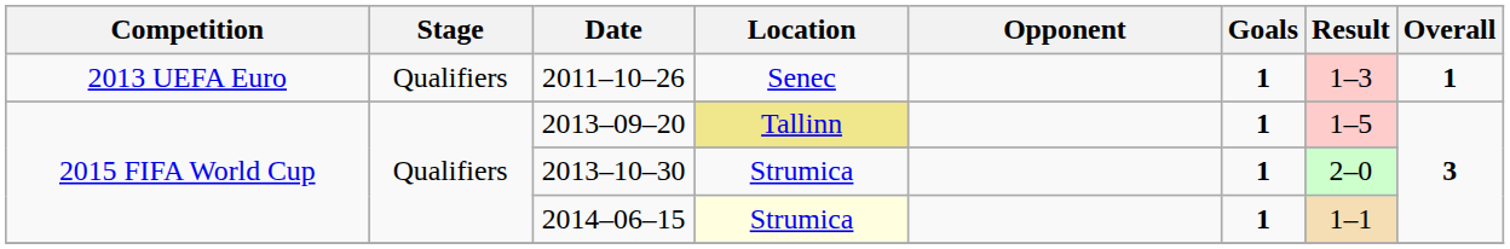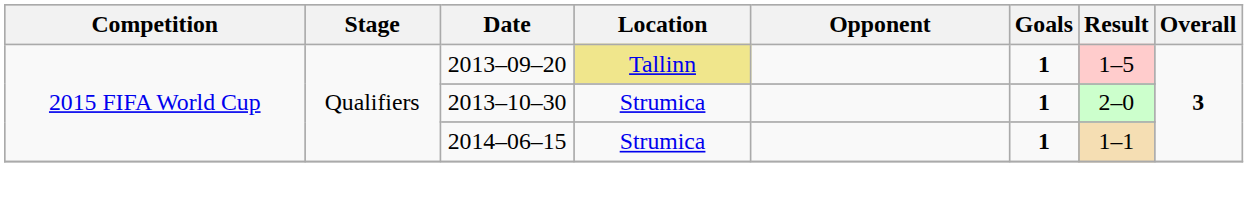- row: 2013 UEFA Euro | Qualifiers | 2011–10–26 | Senec | 1 | 1–3 | 1
2014–06–15 | Location: lightyellow background -> no background
